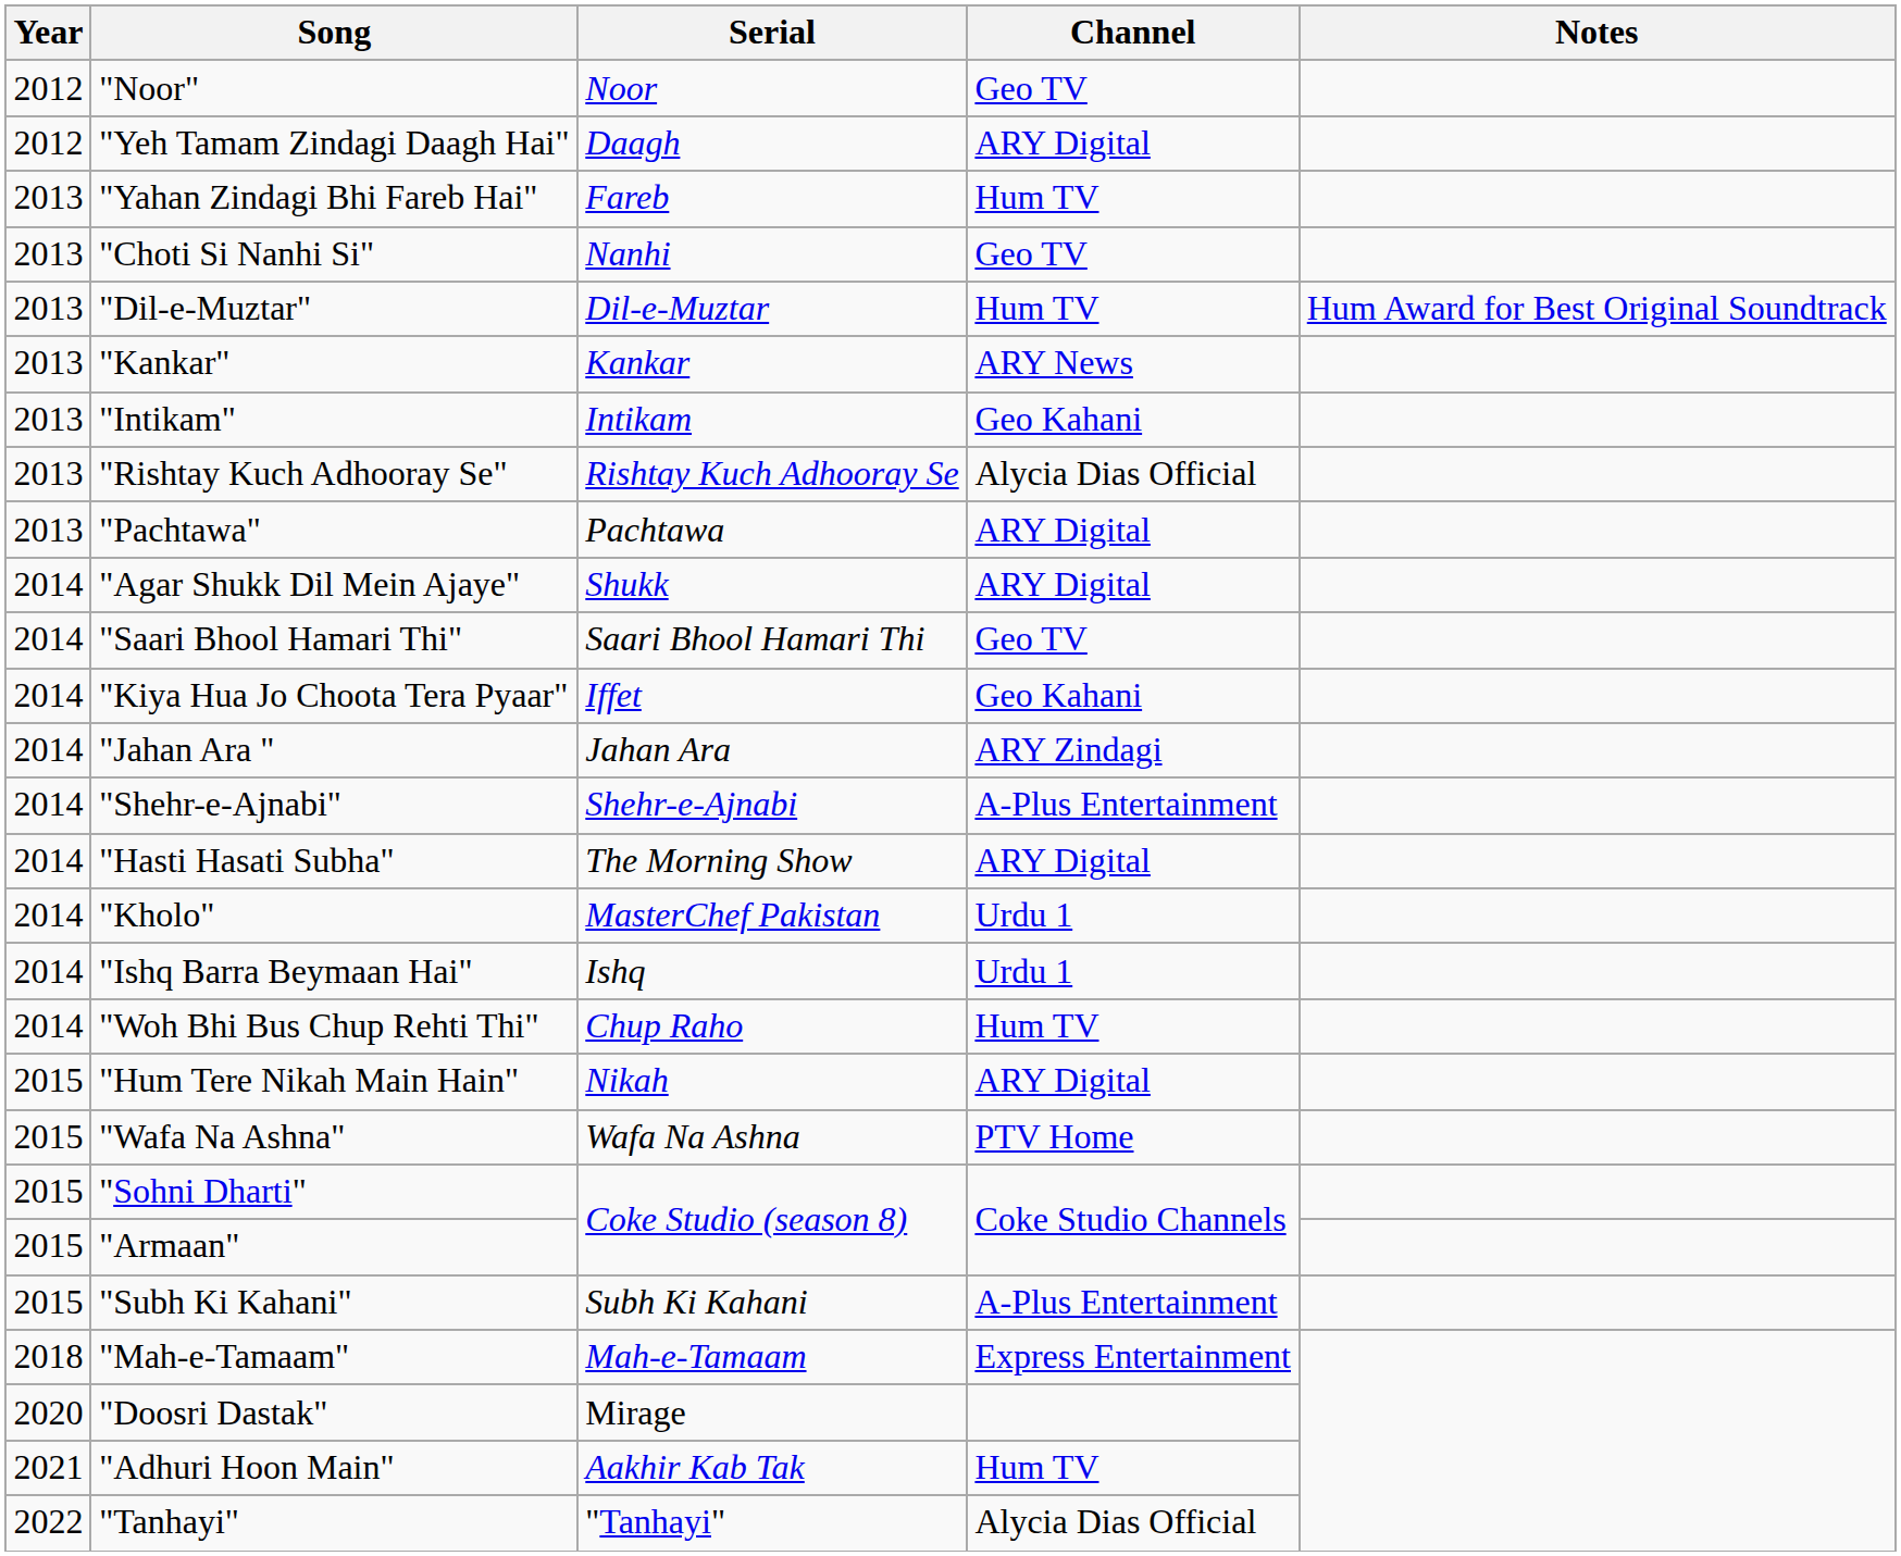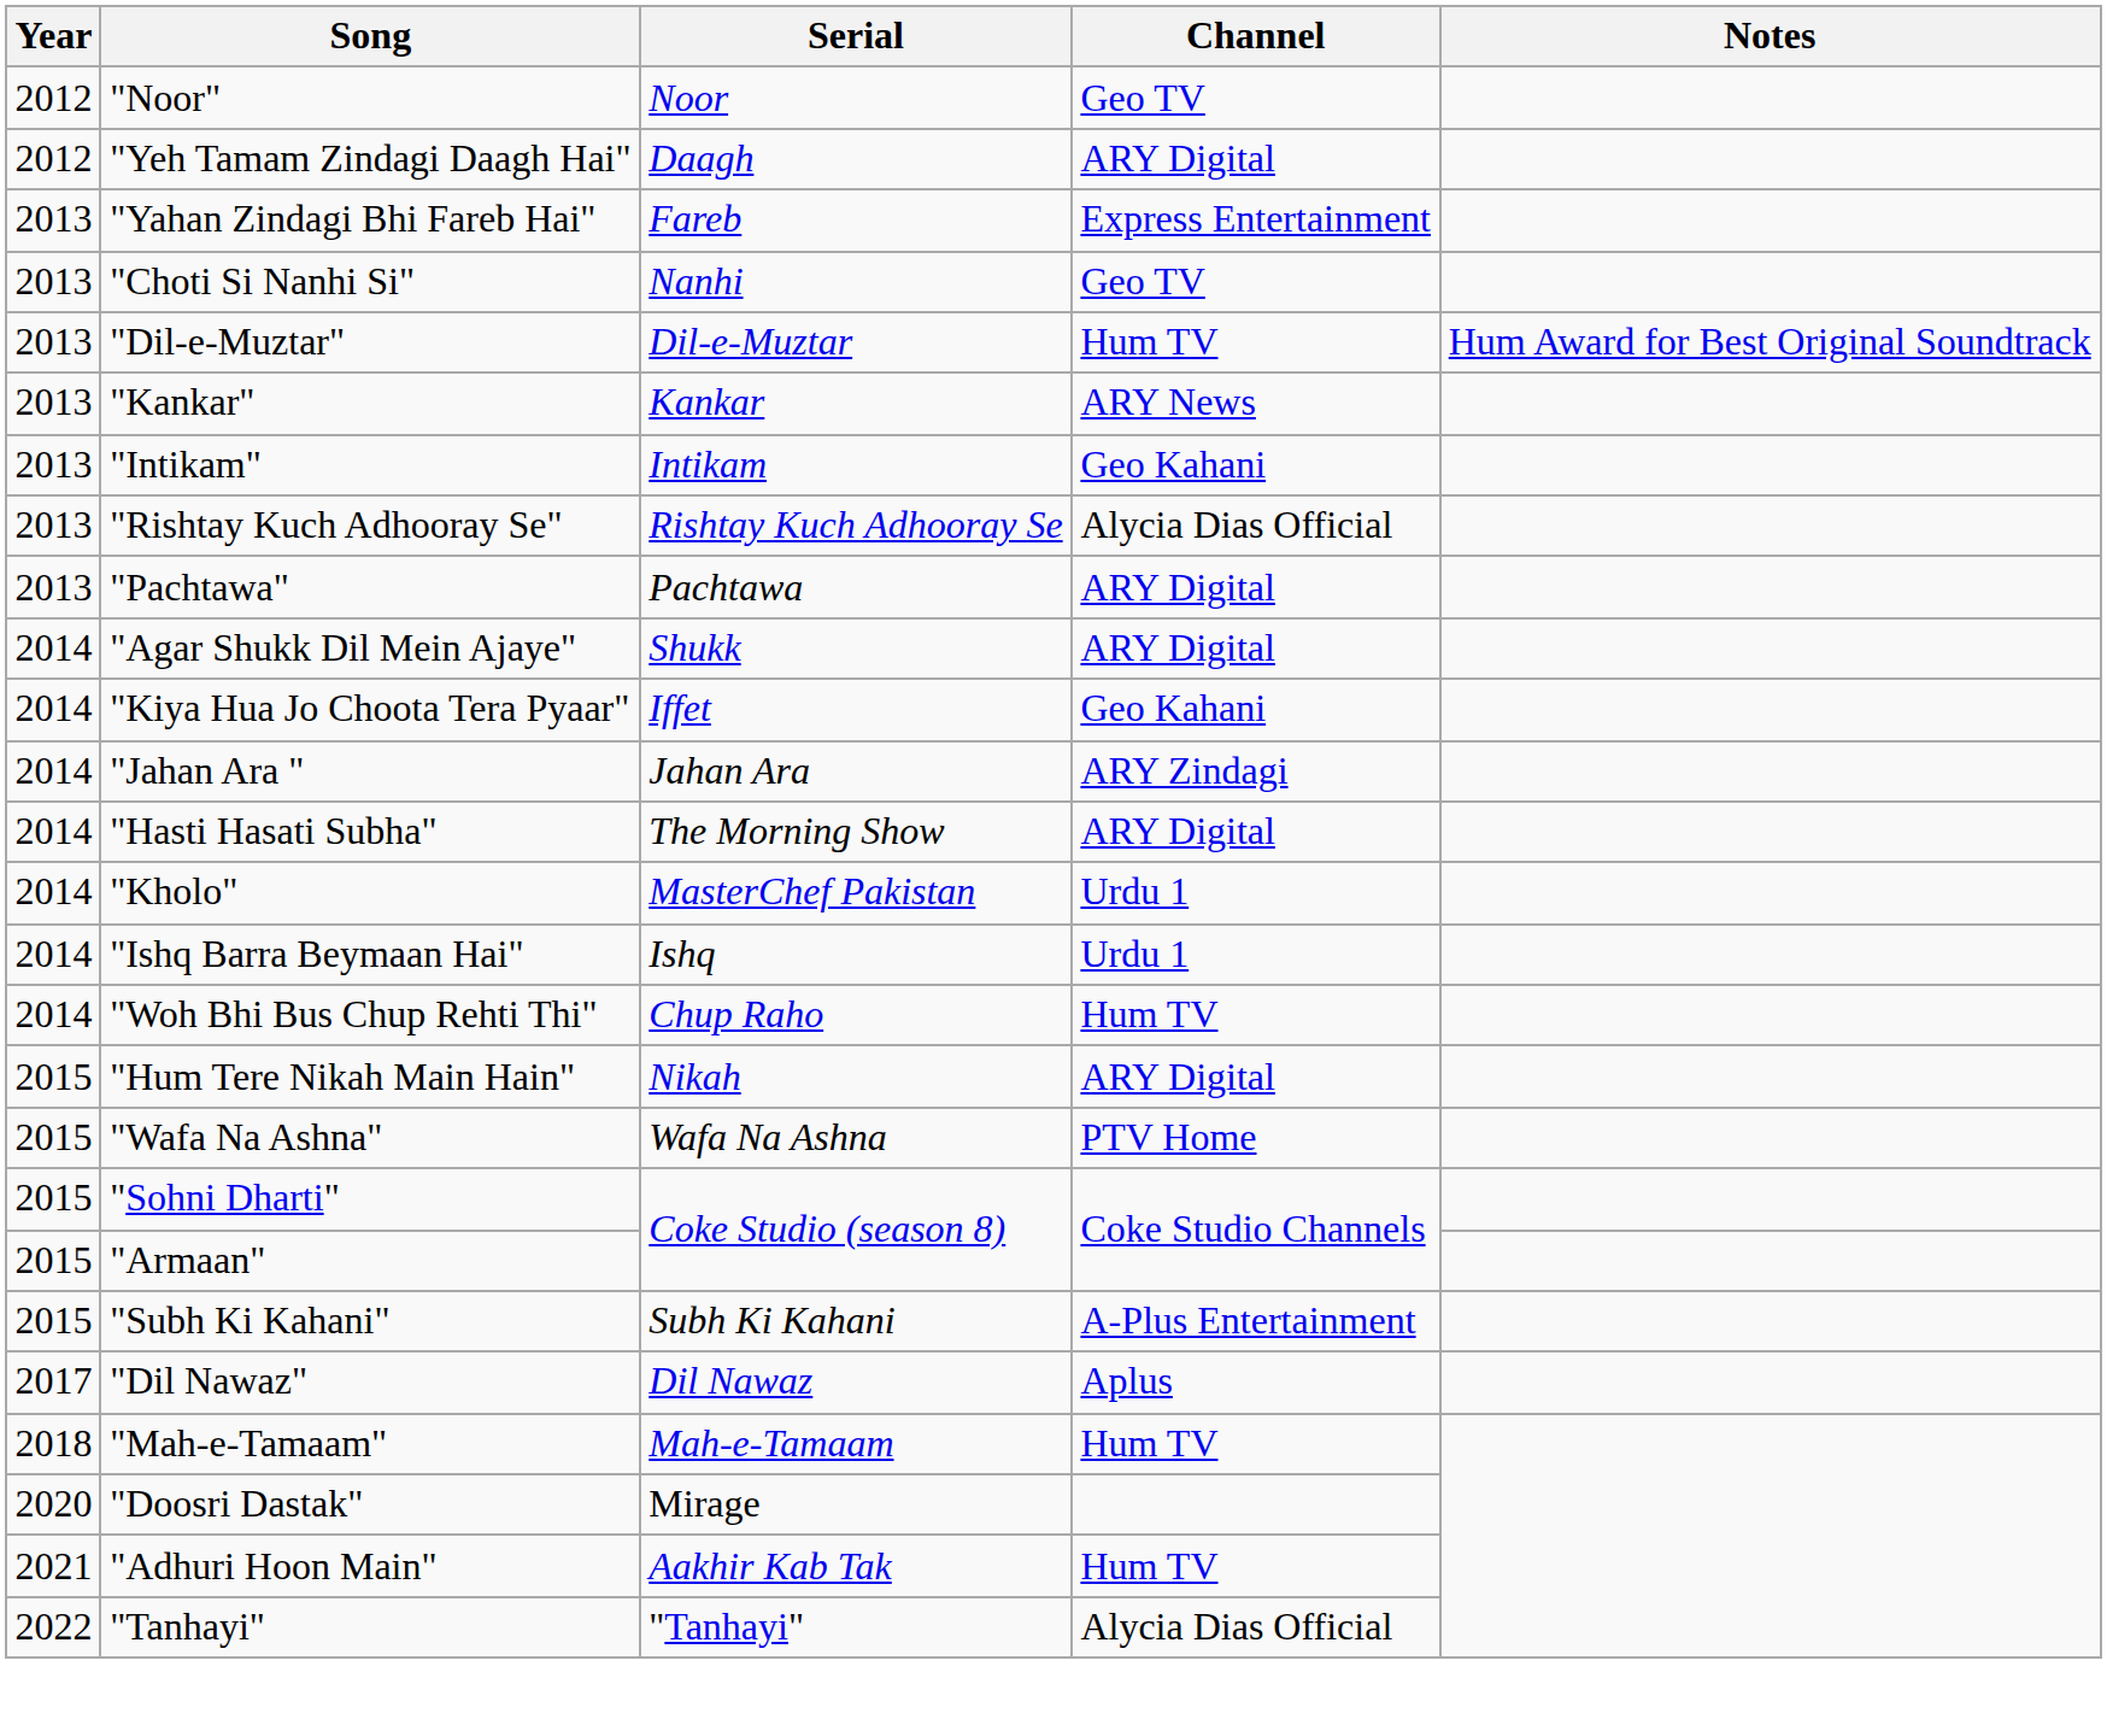"Yahan Zindagi Bhi Fareb Hai" | Channel: Hum TV -> Express Entertainment
- row: 2014 | "Saari Bhool Hamari Thi" | Saari Bhool Hamari Thi | Geo TV
- row: 2014 | "Shehr-e-Ajnabi" | Shehr-e-Ajnabi | A-Plus Entertainment
+ row: 2017 | "Dil Nawaz" | Dil Nawaz | Aplus
"Mah-e-Tamaam" | Channel: Express Entertainment -> Hum TV
